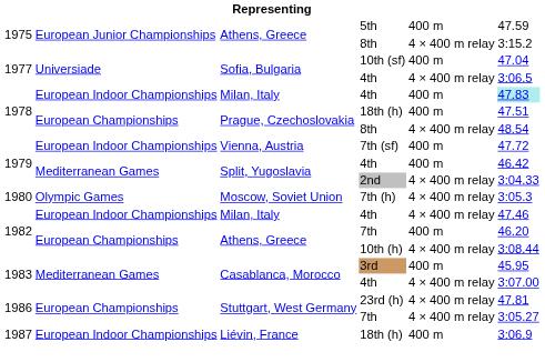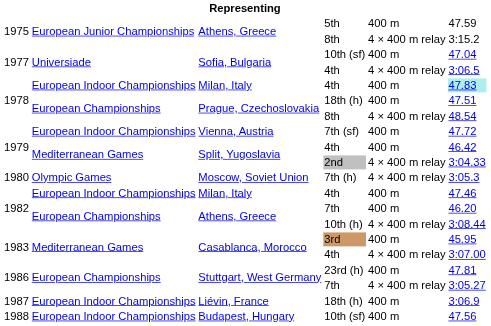1982 / 4th | column 5: 4 × 400 m relay -> 400 m
23rd (h) | column 5: 4 × 400 m relay -> 400 m
+ row: 1988 | European Indoor Championships | Budapest, Hungary | 10th (sf) | 400 m | 47.56
